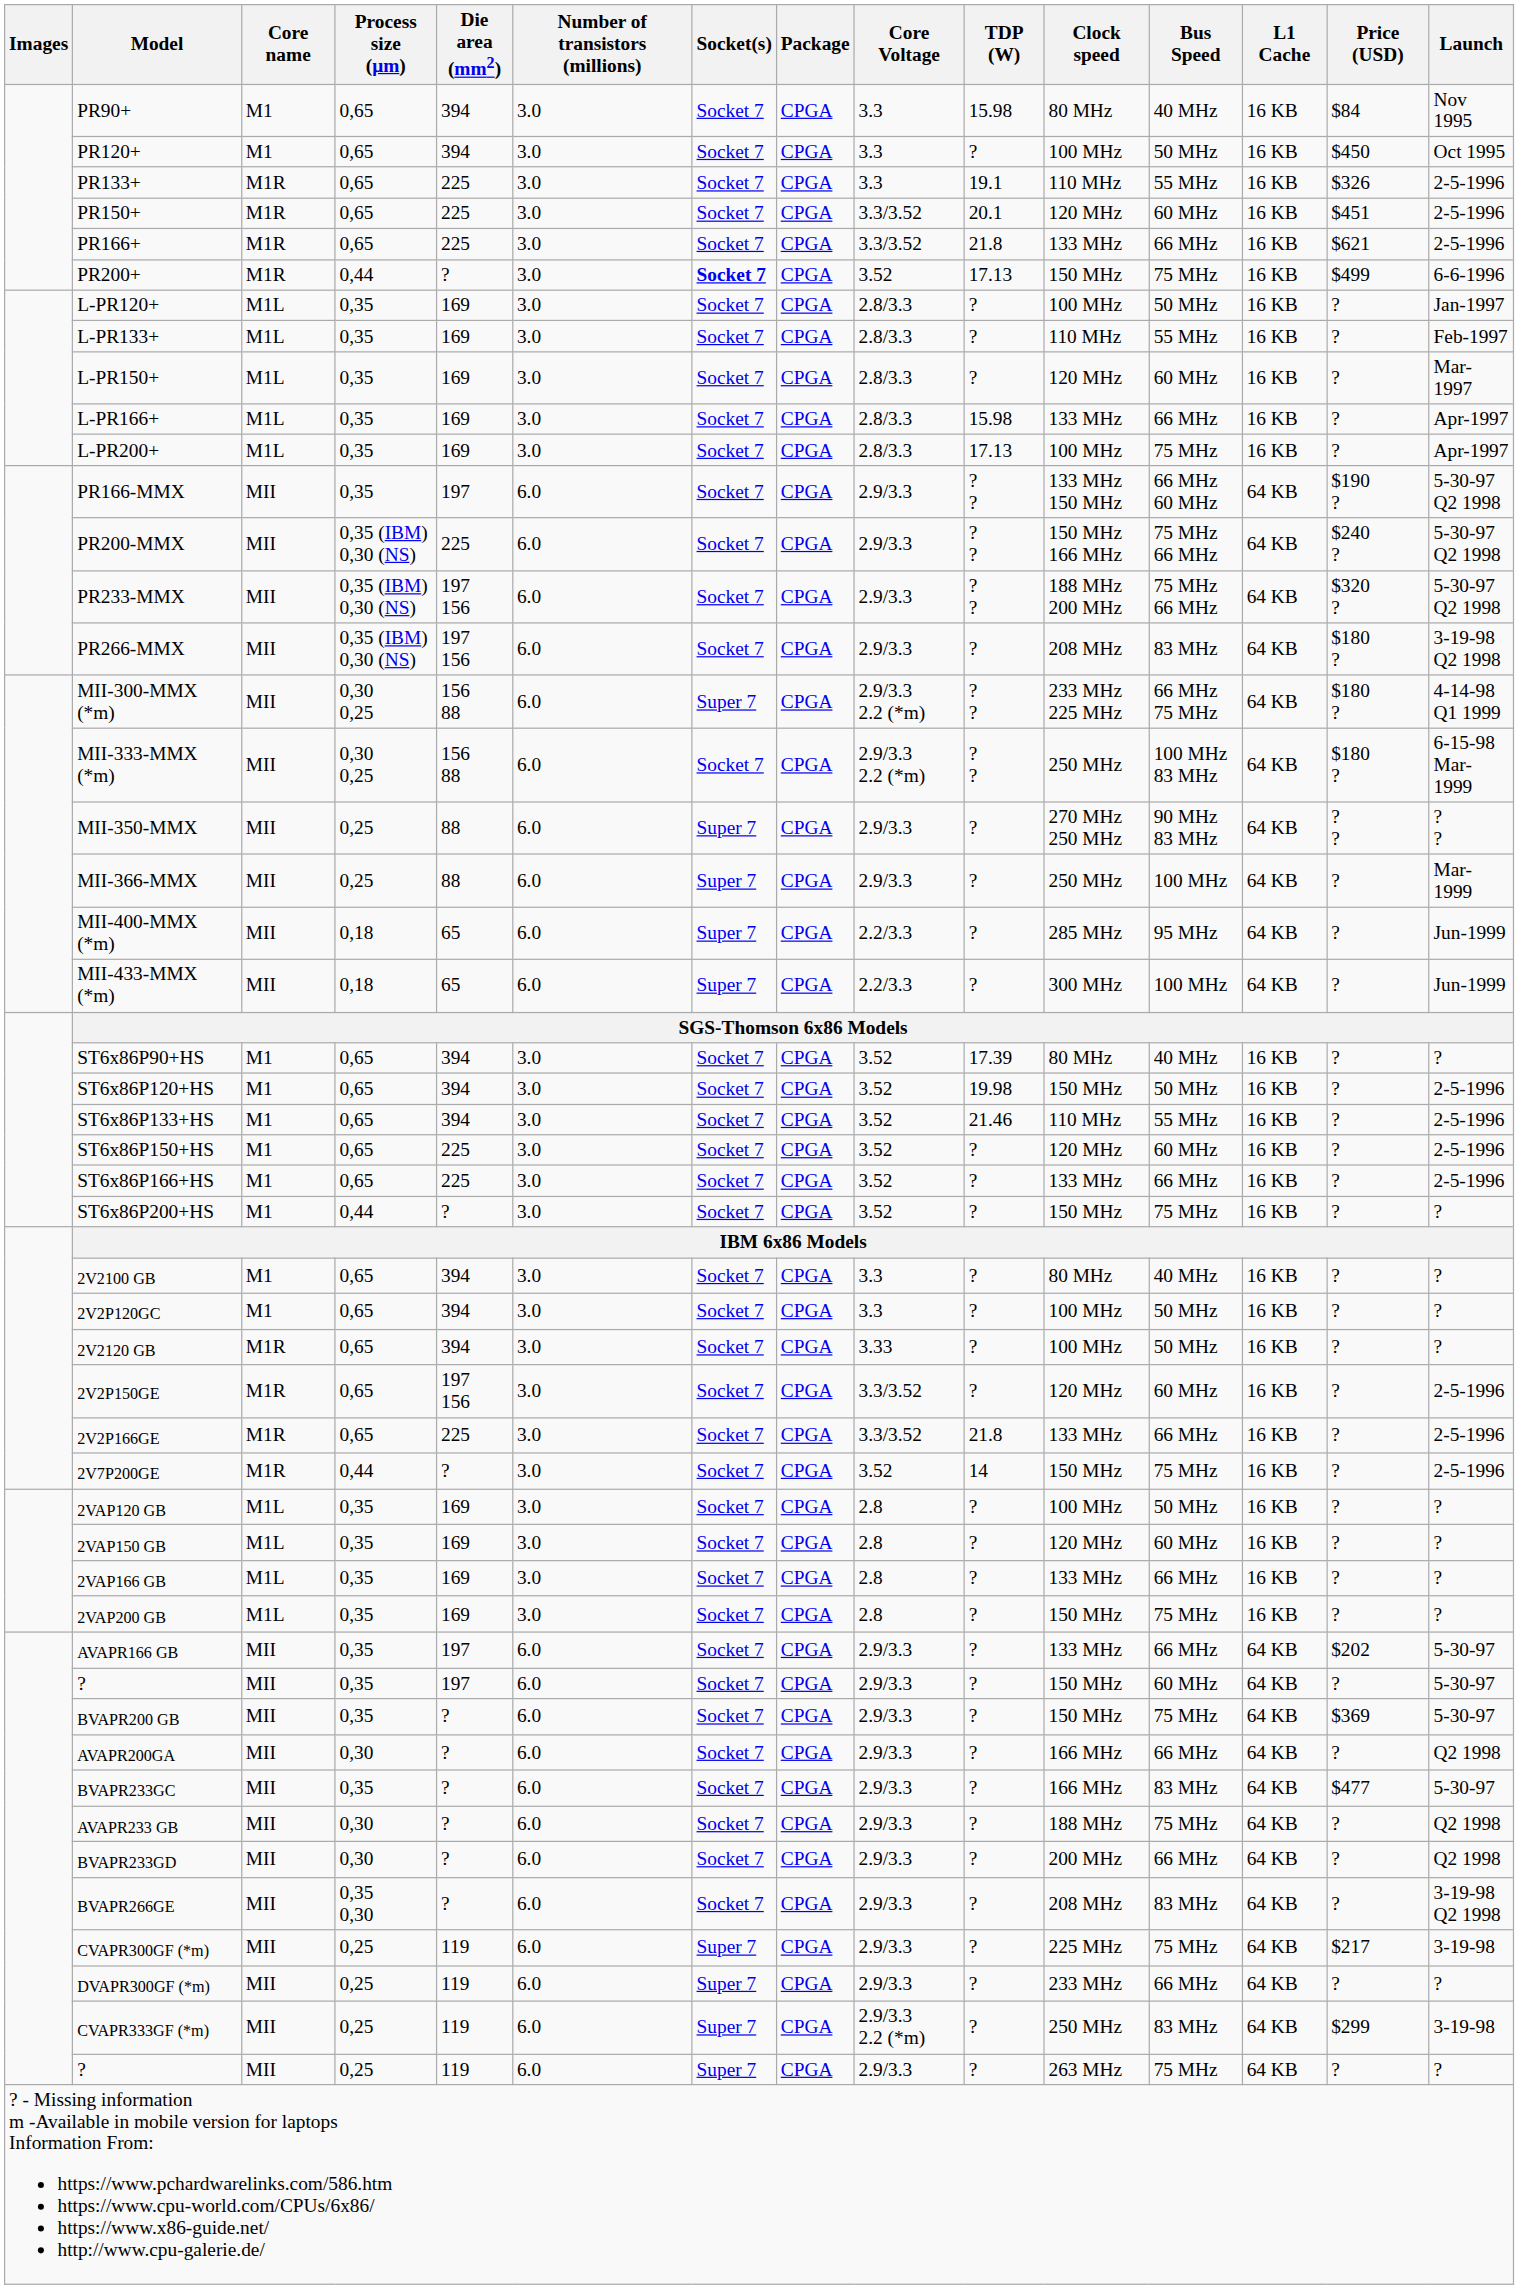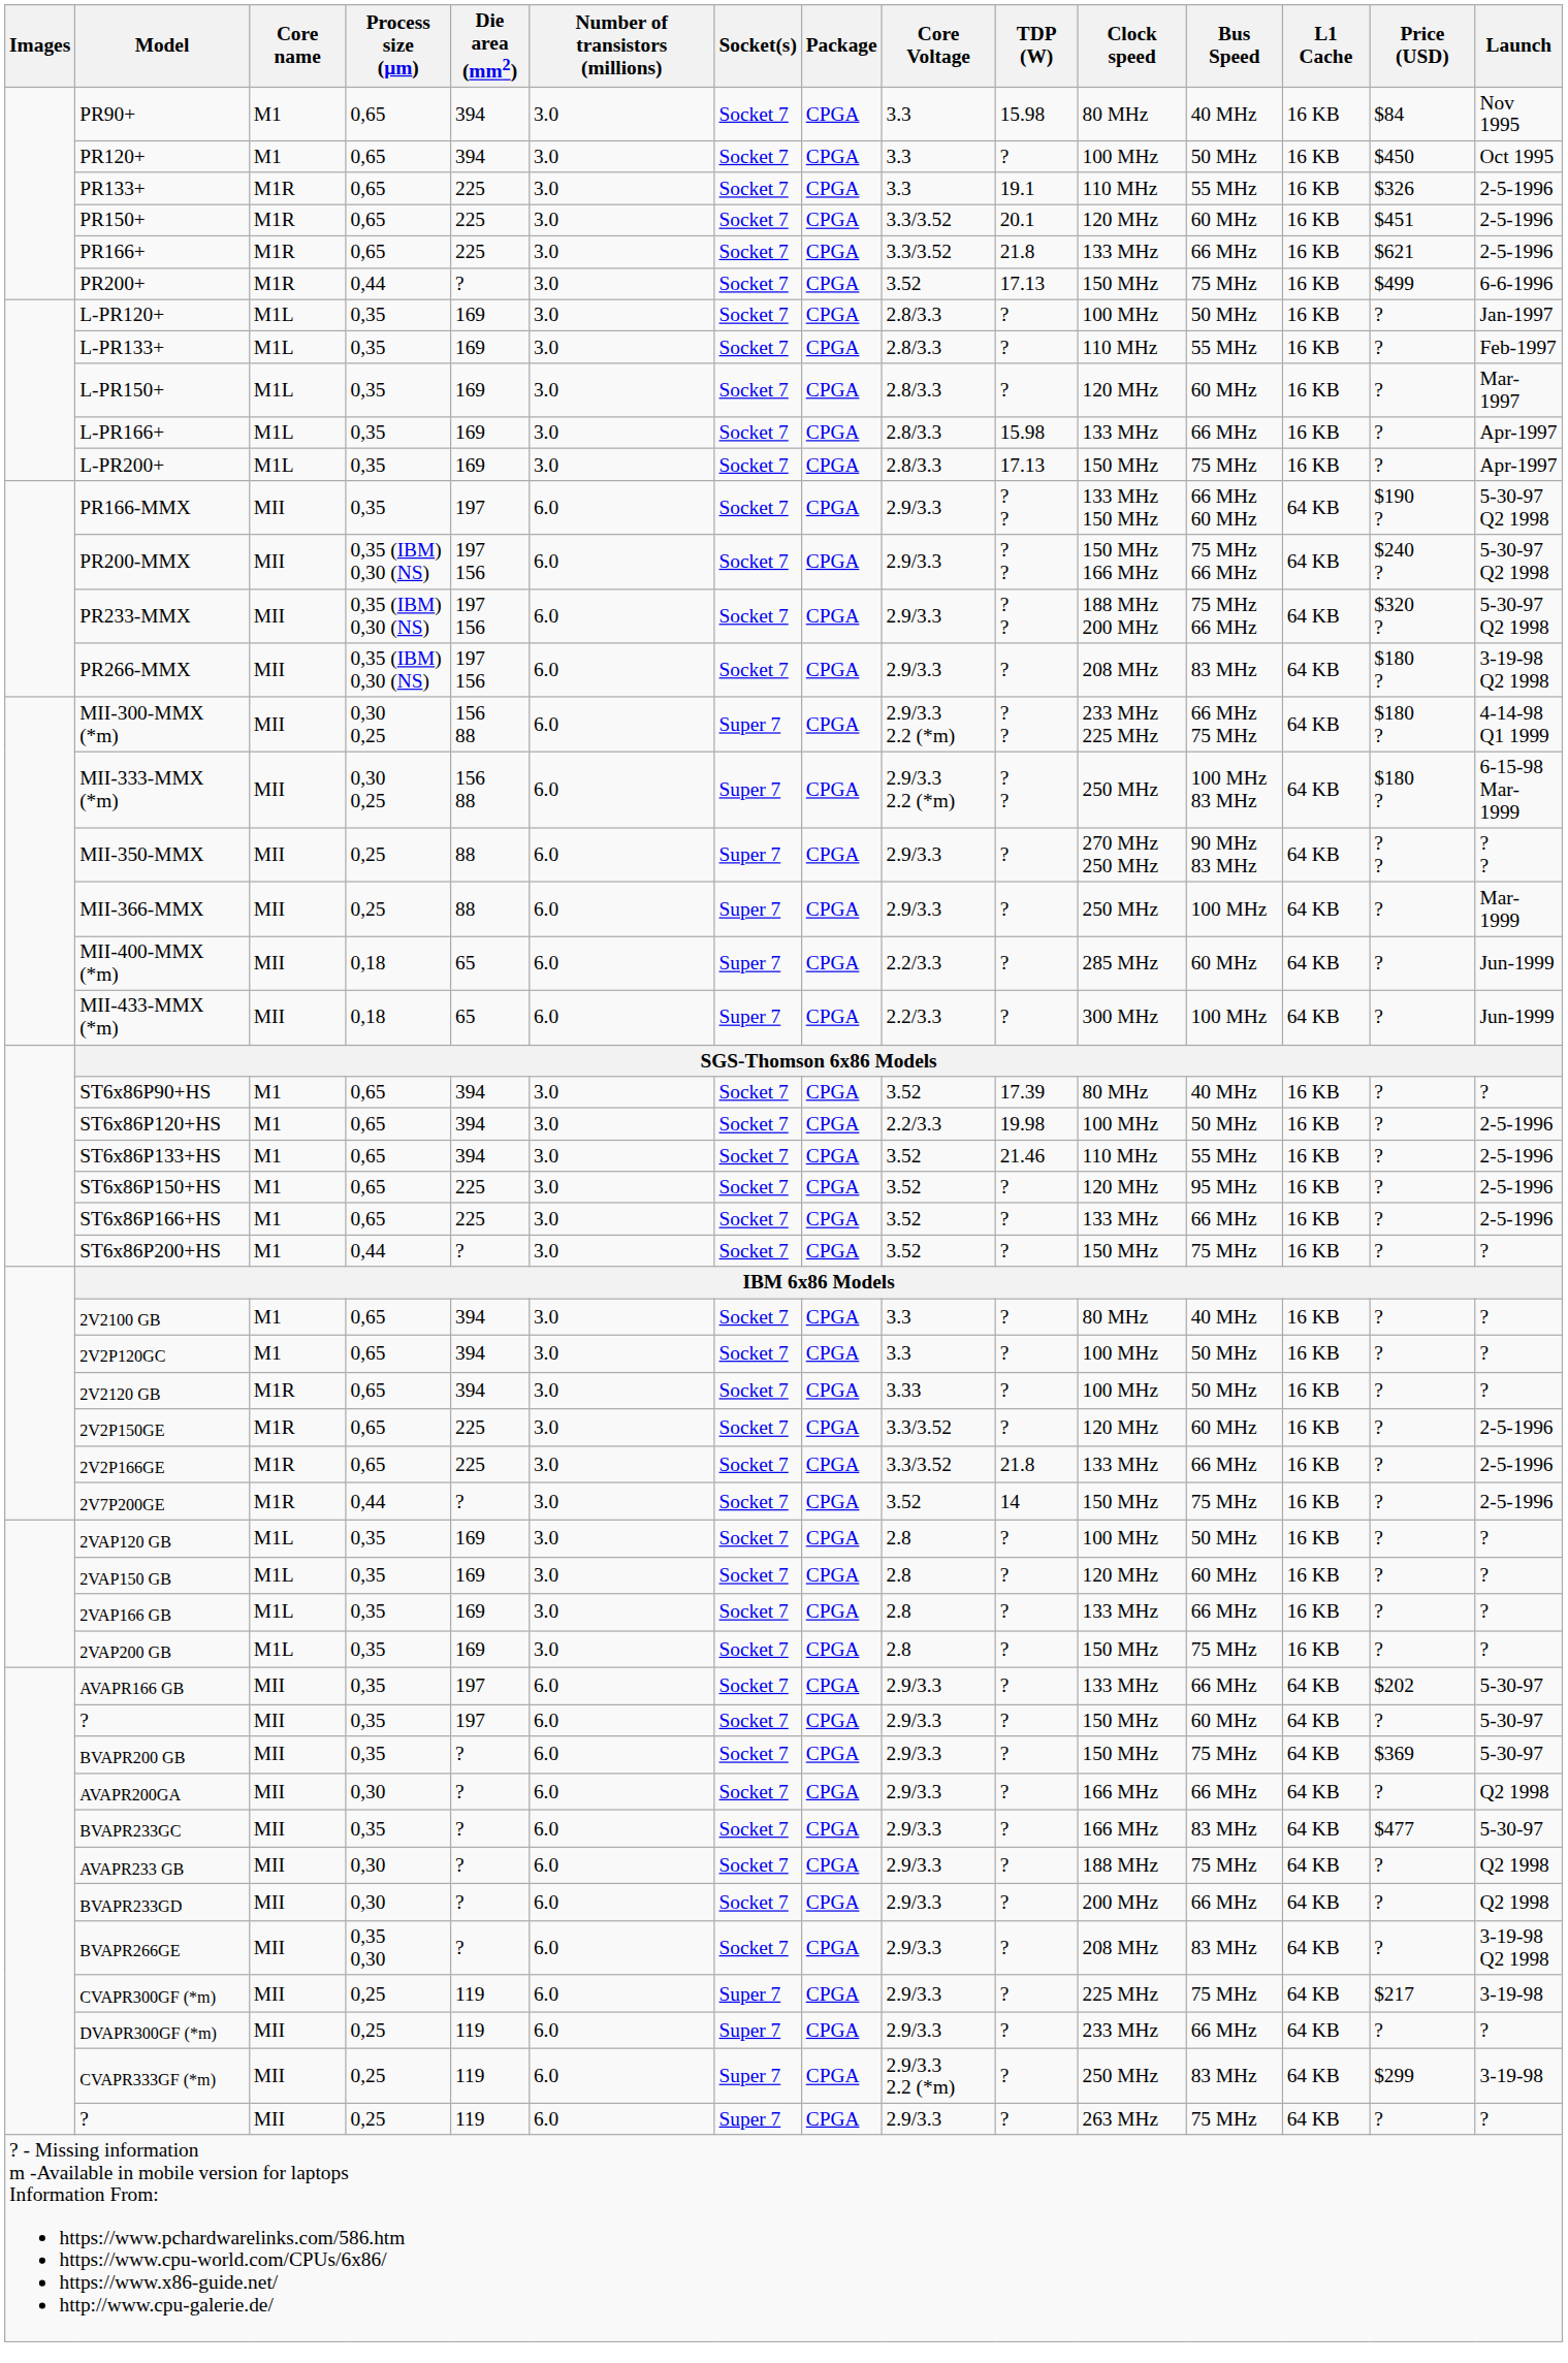PR200+ | Socket(s): bold -> normal
L-PR200+ | Clock speed: 100 MHz -> 150 MHz
PR200-MMX | Die area (mm2): 225 -> 197 156
MII-333-MMX (*m) | Socket(s): Socket 7 -> Super 7
MII-400-MMX (*m) | Bus Speed: 95 MHz -> 60 MHz
ST6x86P120+HS | Core Voltage: 3.52 -> 2.2/3.3
ST6x86P120+HS | Clock speed: 150 MHz -> 100 MHz
ST6x86P150+HS | Bus Speed: 60 MHz -> 95 MHz
2V2P150GE | Die area (mm2): 197 156 -> 225
